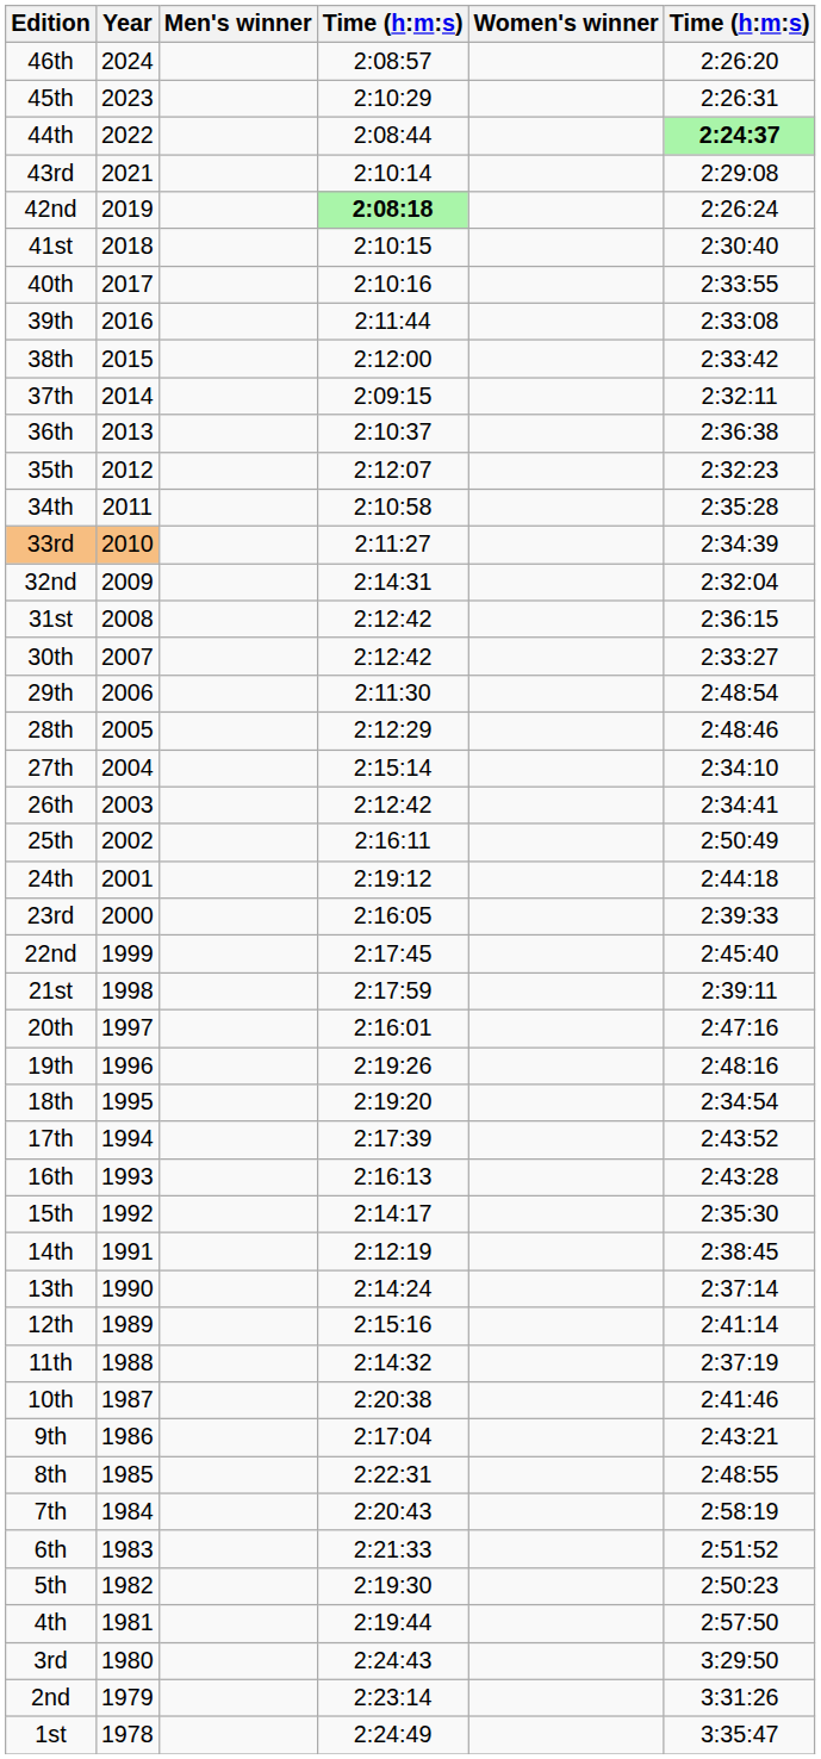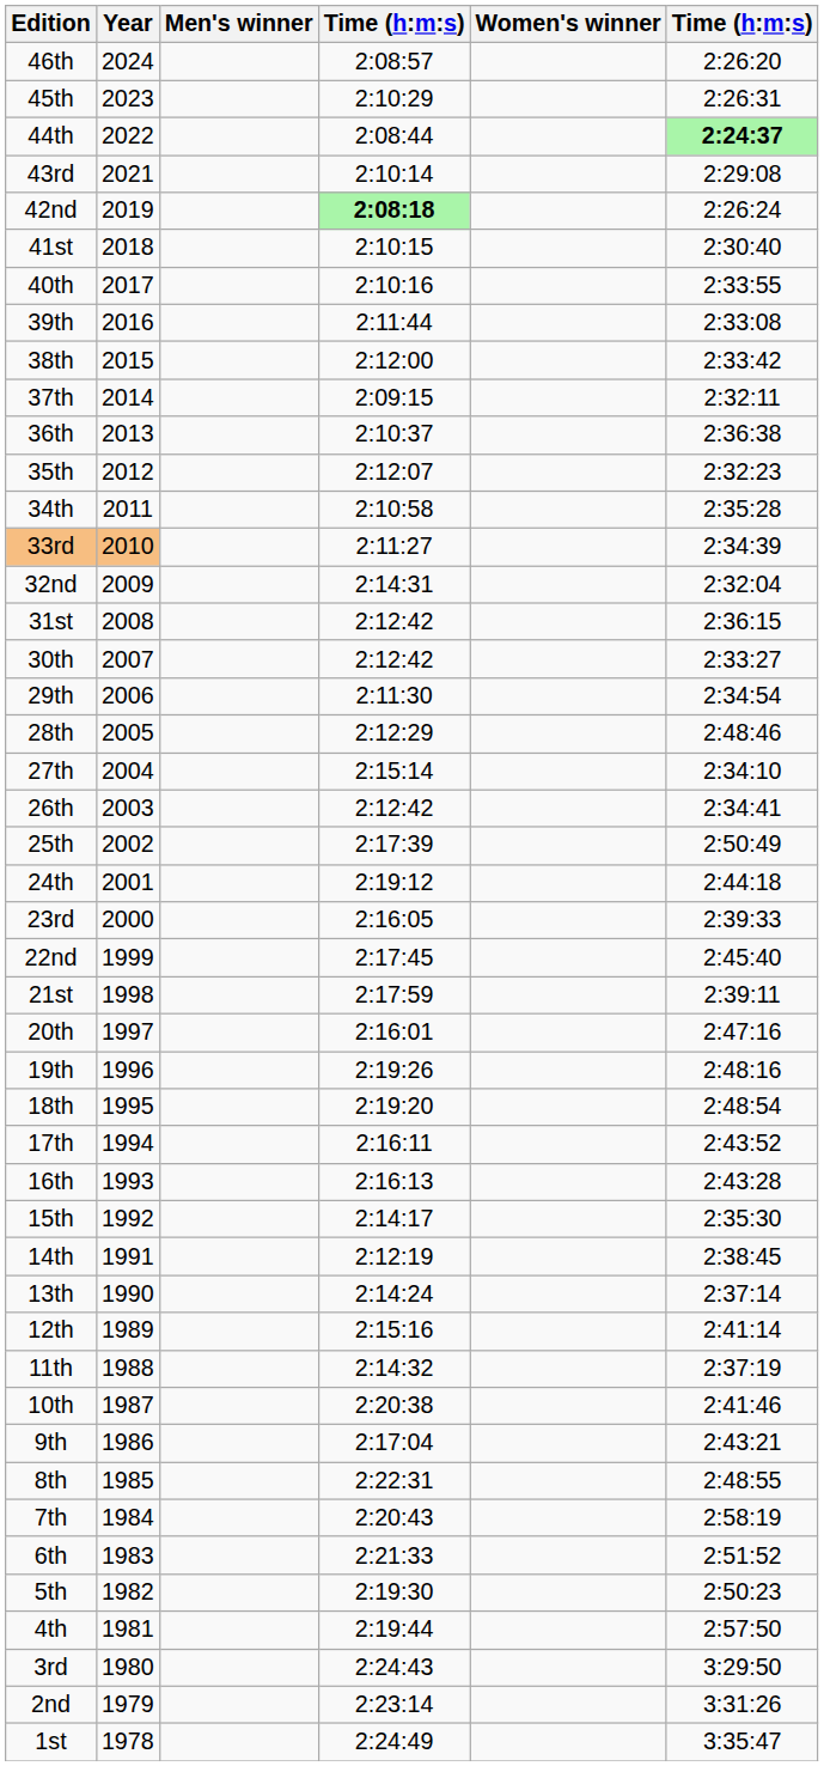29th | column 6: 2:48:54 -> 2:34:54
25th | column 4: 2:16:11 -> 2:17:39
18th | column 6: 2:34:54 -> 2:48:54
17th | column 4: 2:17:39 -> 2:16:11
